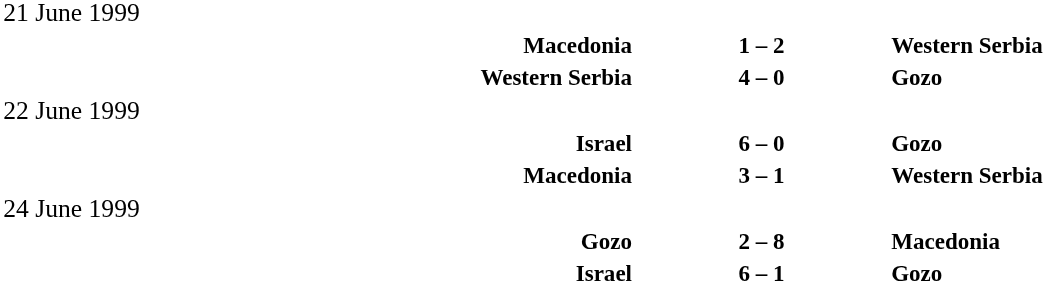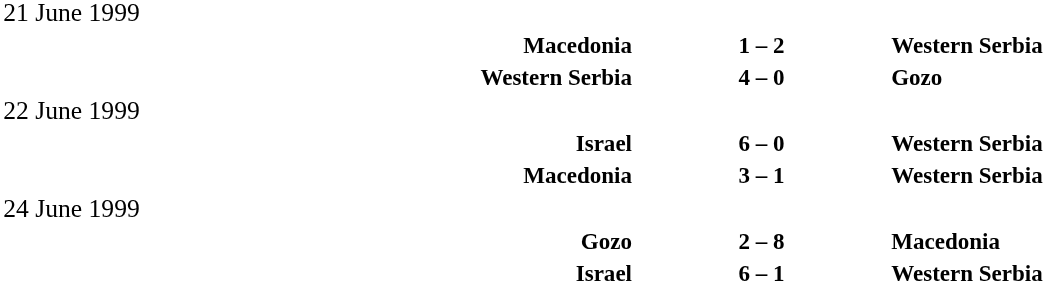Israel / 6 – 0 | column 3: Gozo -> Western Serbia
Israel / 6 – 1 | column 3: Gozo -> Western Serbia
